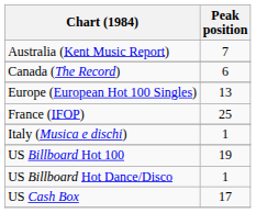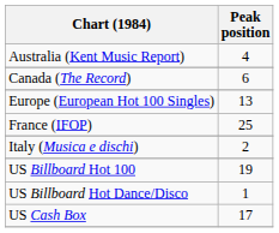Australia (Kent Music Report) | Peak position: 7 -> 4
Italy (Musica e dischi) | Peak position: 1 -> 2
